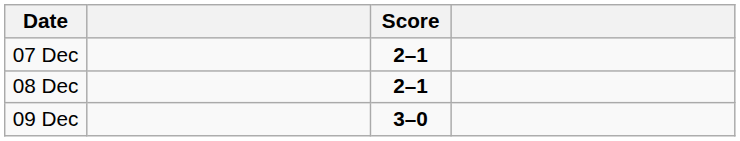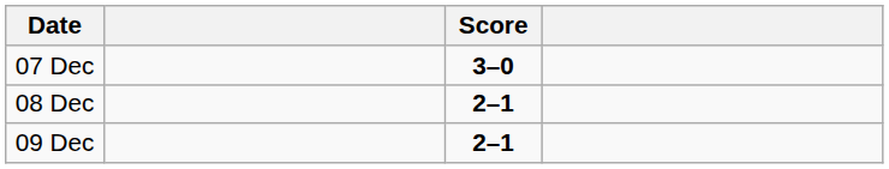07 Dec | Score: 2–1 -> 3–0
09 Dec | Score: 3–0 -> 2–1
